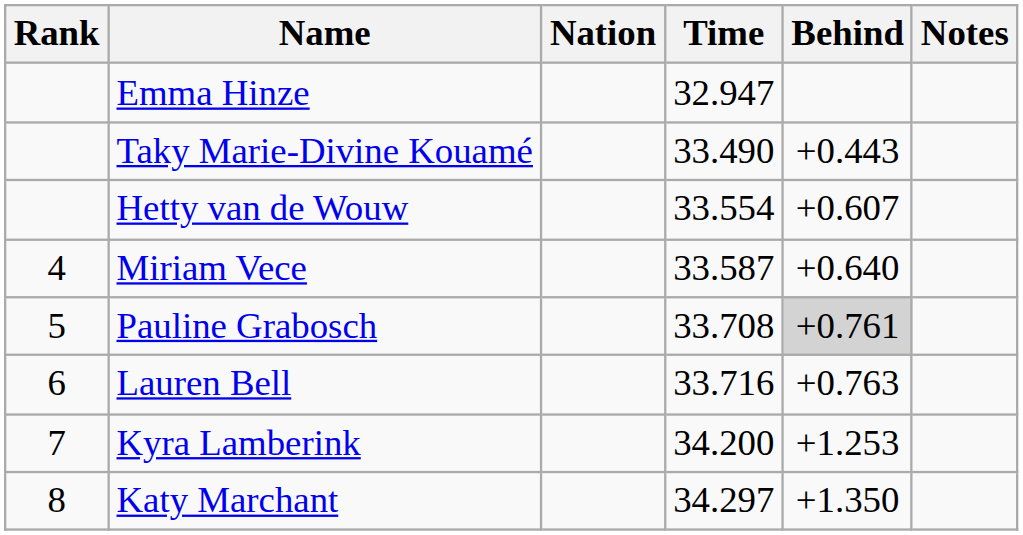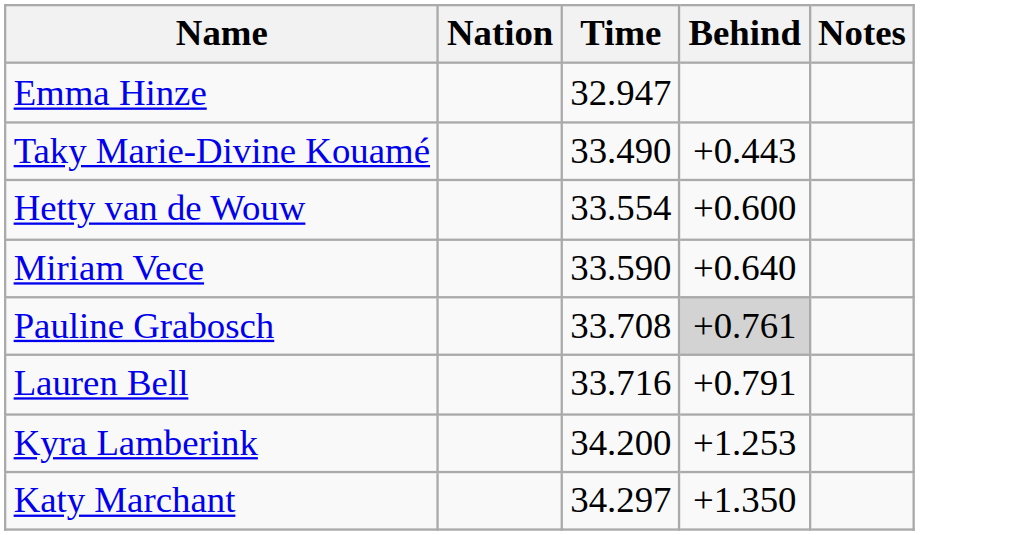- column: Rank | 4 | 5 | 6 | 7 | 8
Hetty van de Wouw | Behind: +0.607 -> +0.600
Miriam Vece | Time: 33.587 -> 33.590
Lauren Bell | Behind: +0.763 -> +0.791
